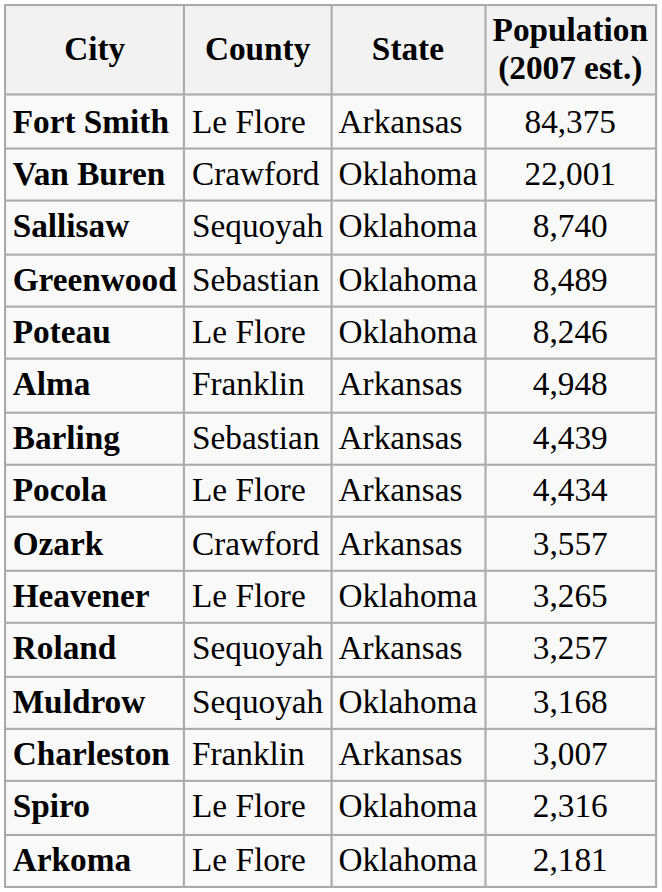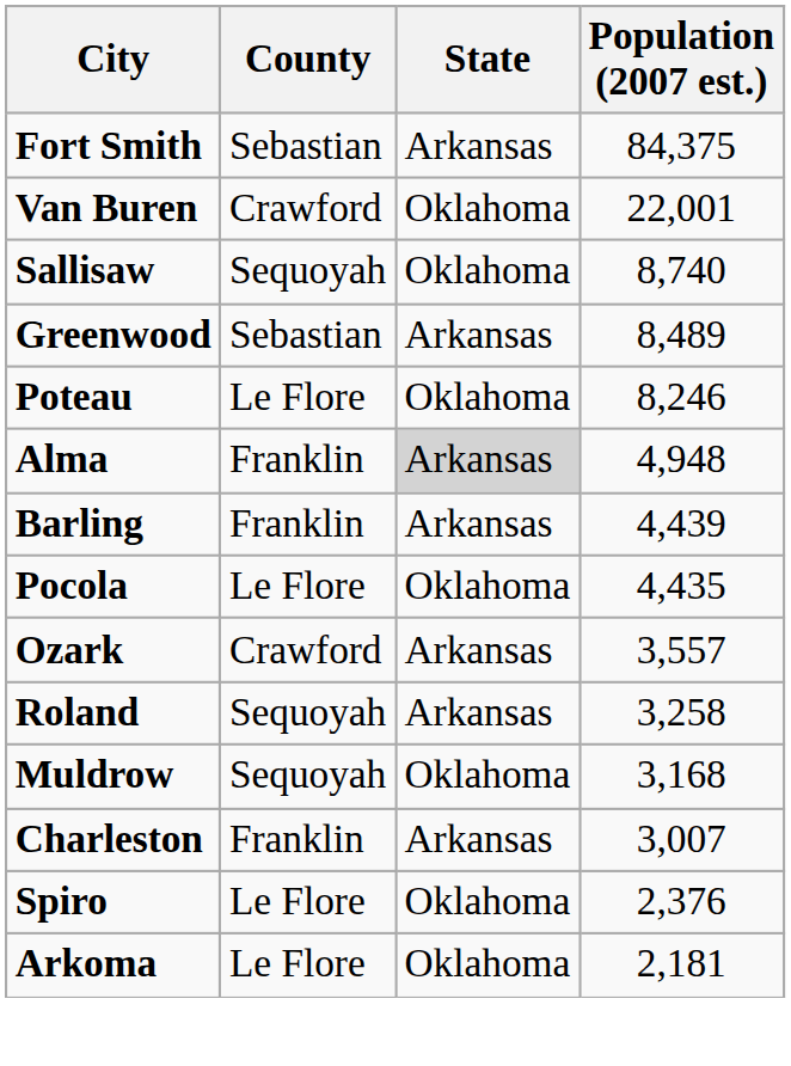Fort Smith | County: Le Flore -> Sebastian
Greenwood | State: Oklahoma -> Arkansas
Alma | State: no background -> lightgrey background
Barling | County: Sebastian -> Franklin
Pocola | State: Arkansas -> Oklahoma
Pocola | Population (2007 est.): 4,434 -> 4,435
- row: Heavener | Le Flore | Oklahoma | 3,265
Roland | Population (2007 est.): 3,257 -> 3,258
Spiro | Population (2007 est.): 2,316 -> 2,376
